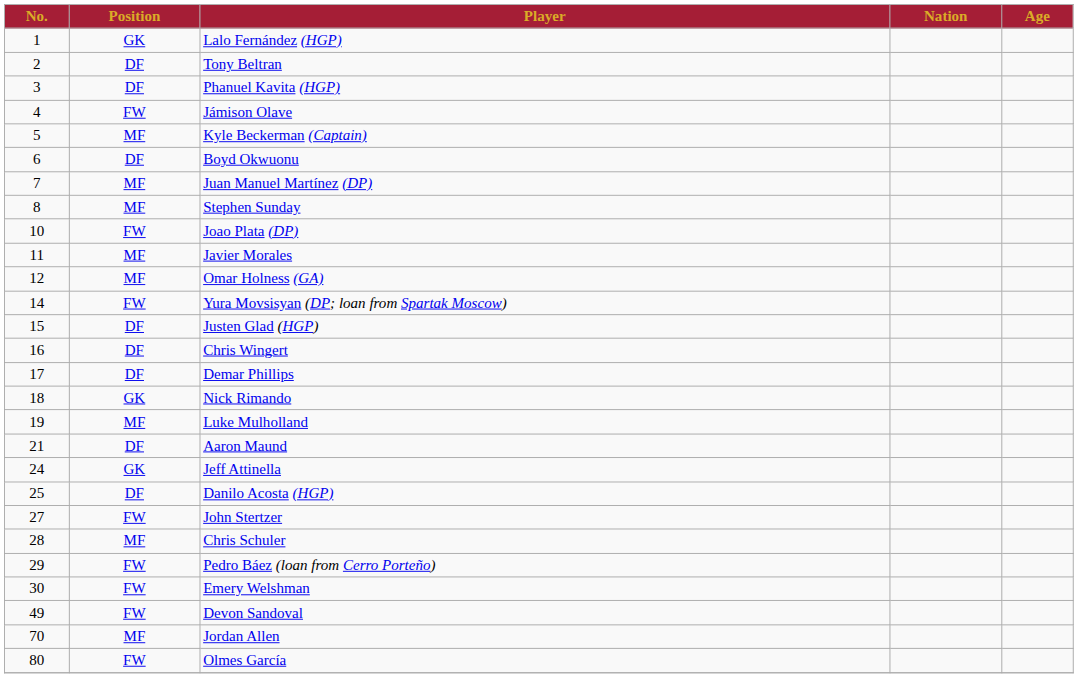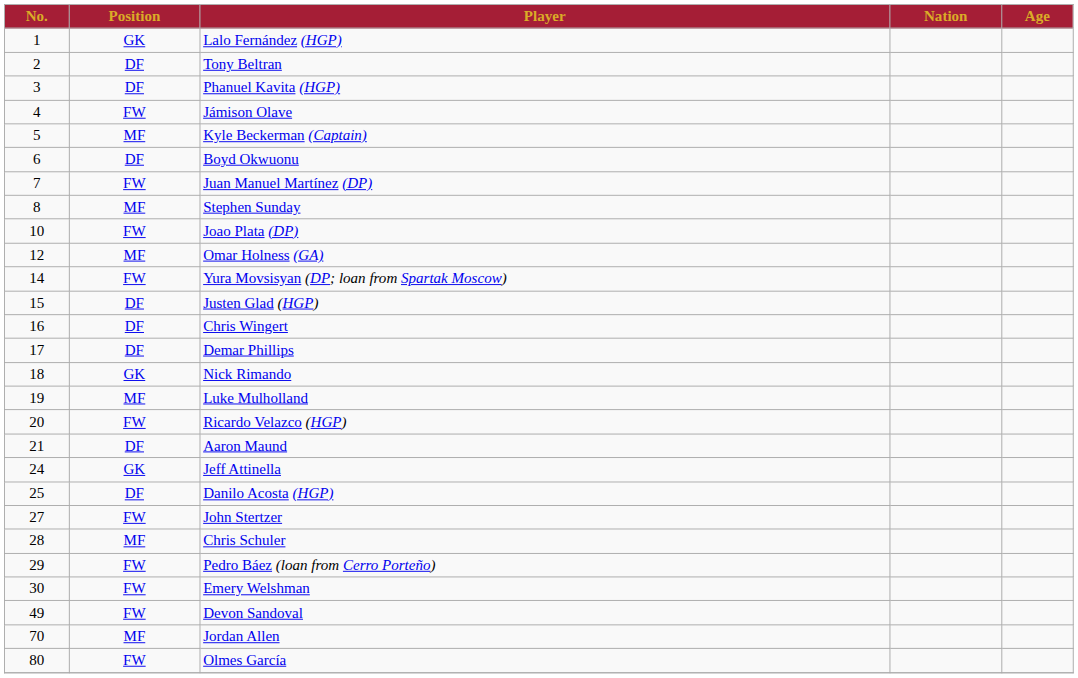Juan Manuel Martínez (DP) | Position: MF -> FW
- row: 11 | MF | Javier Morales
+ row: 20 | FW | Ricardo Velazco (HGP)
